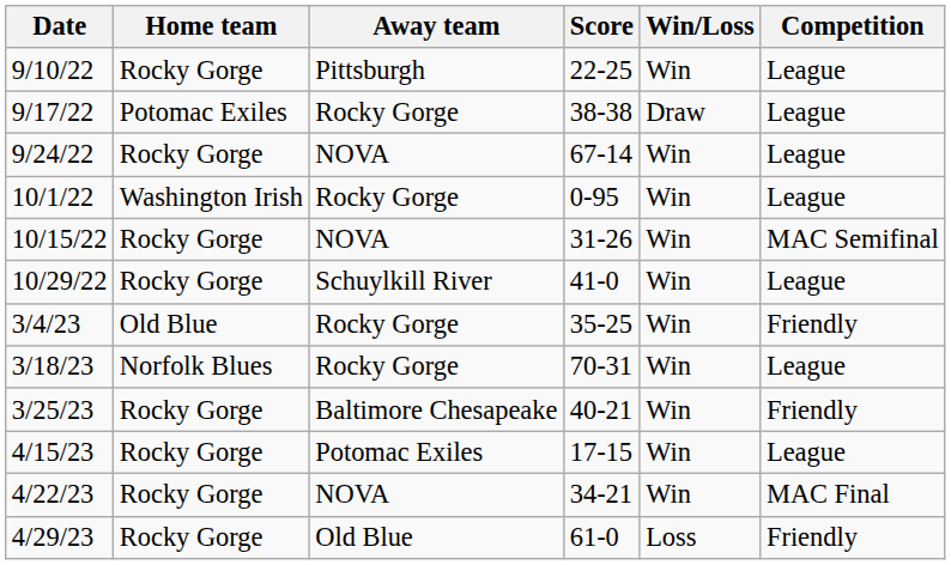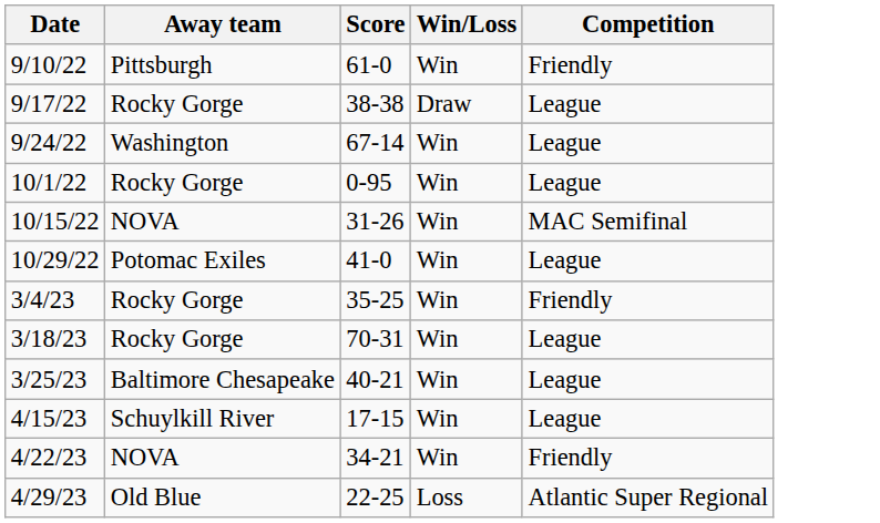- column: Home team | Rocky Gorge | Potomac Exiles | Rocky Gorge | Washington Irish | Rocky Gorge | Rocky Gorge | Old Blue | Norfolk Blues | Rocky Gorge | Rocky Gorge | Rocky Gorge | Rocky Gorge
9/10/22 | Score: 22-25 -> 61-0
9/10/22 | Competition: League -> Friendly
9/24/22 | Away team: NOVA -> Washington
10/29/22 | Away team: Schuylkill River -> Potomac Exiles
3/25/23 | Competition: Friendly -> League
4/15/23 | Away team: Potomac Exiles -> Schuylkill River
4/22/23 | Competition: MAC Final -> Friendly
4/29/23 | Score: 61-0 -> 22-25
4/29/23 | Competition: Friendly -> Atlantic Super Regional
